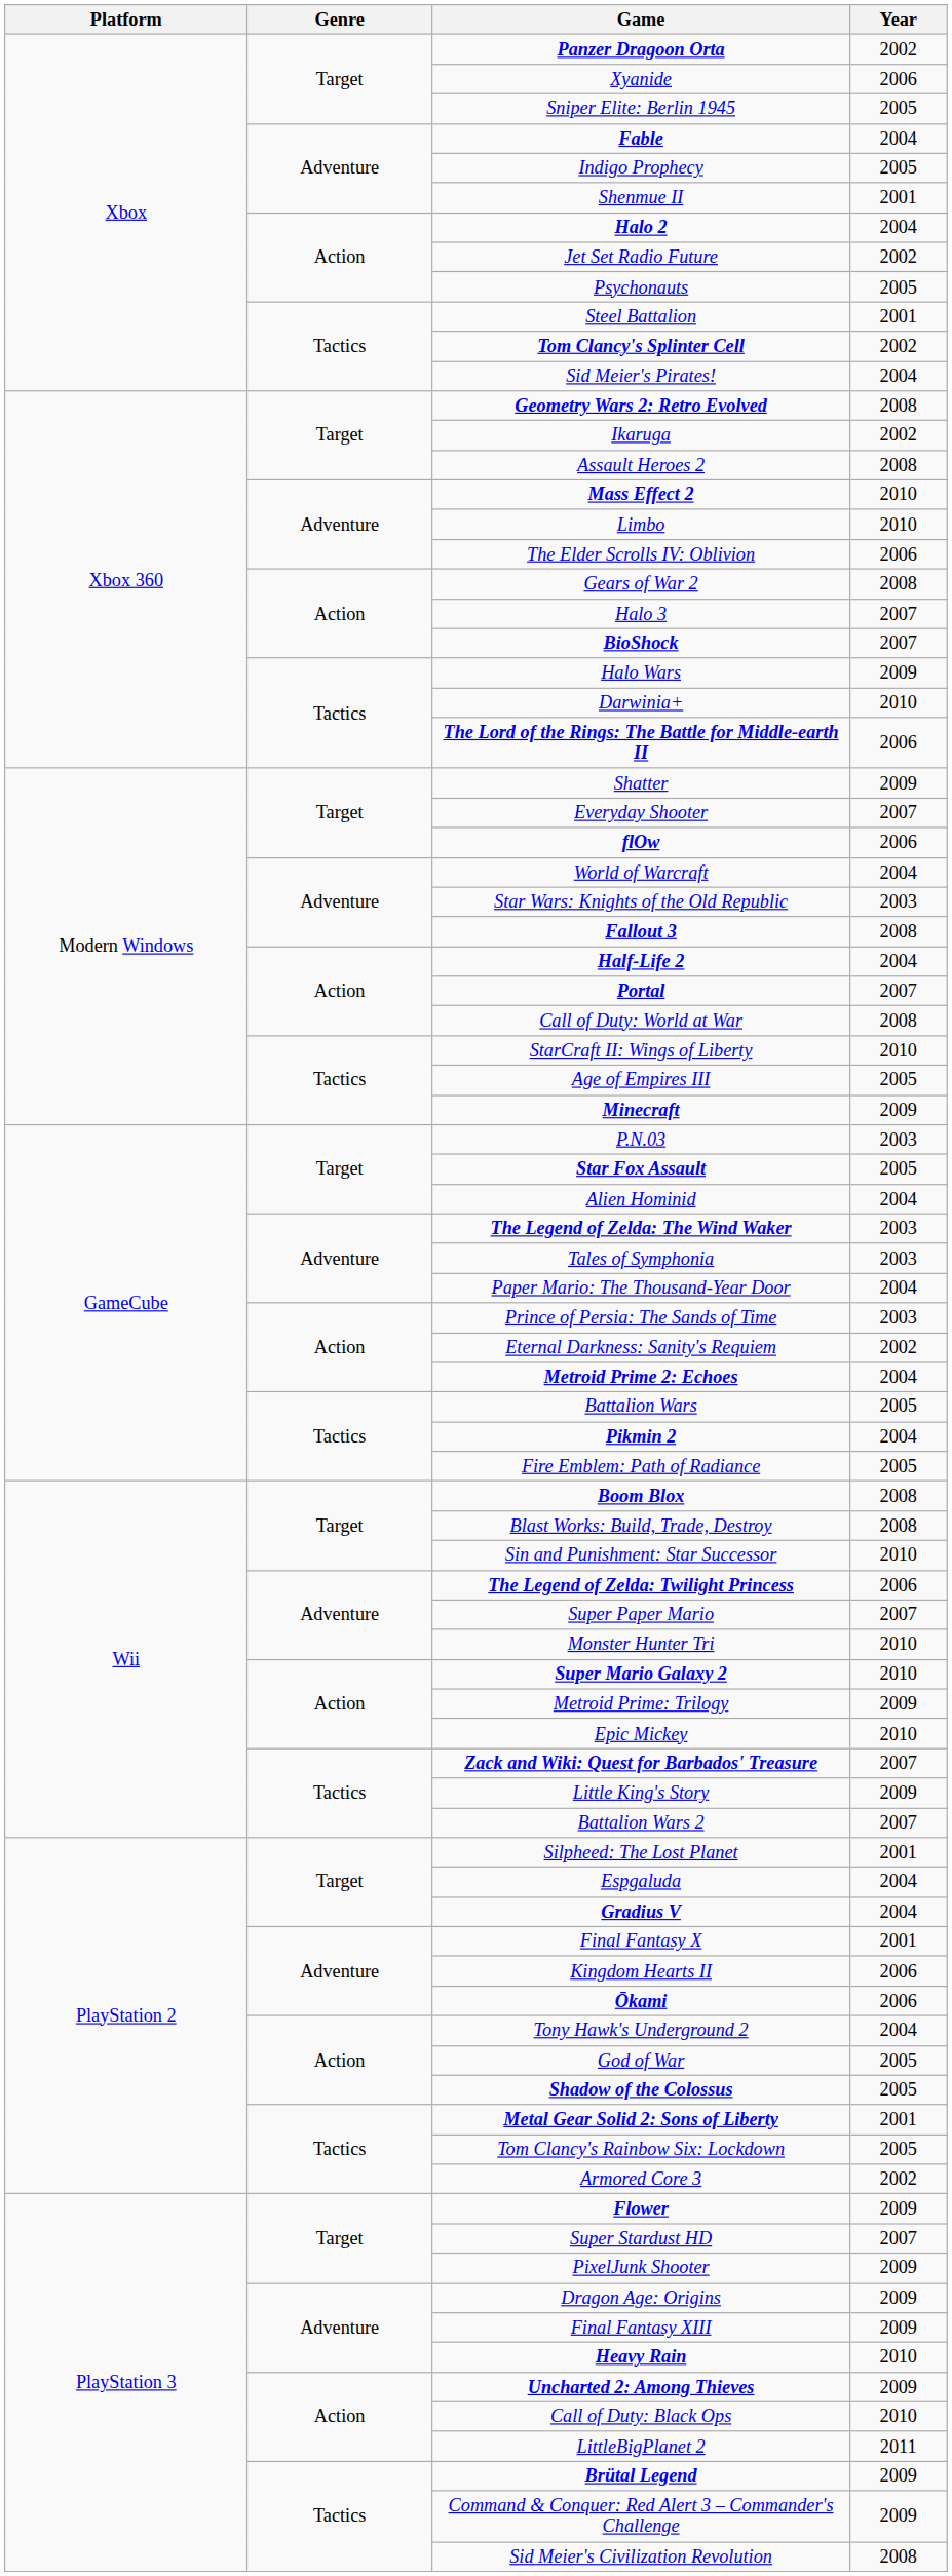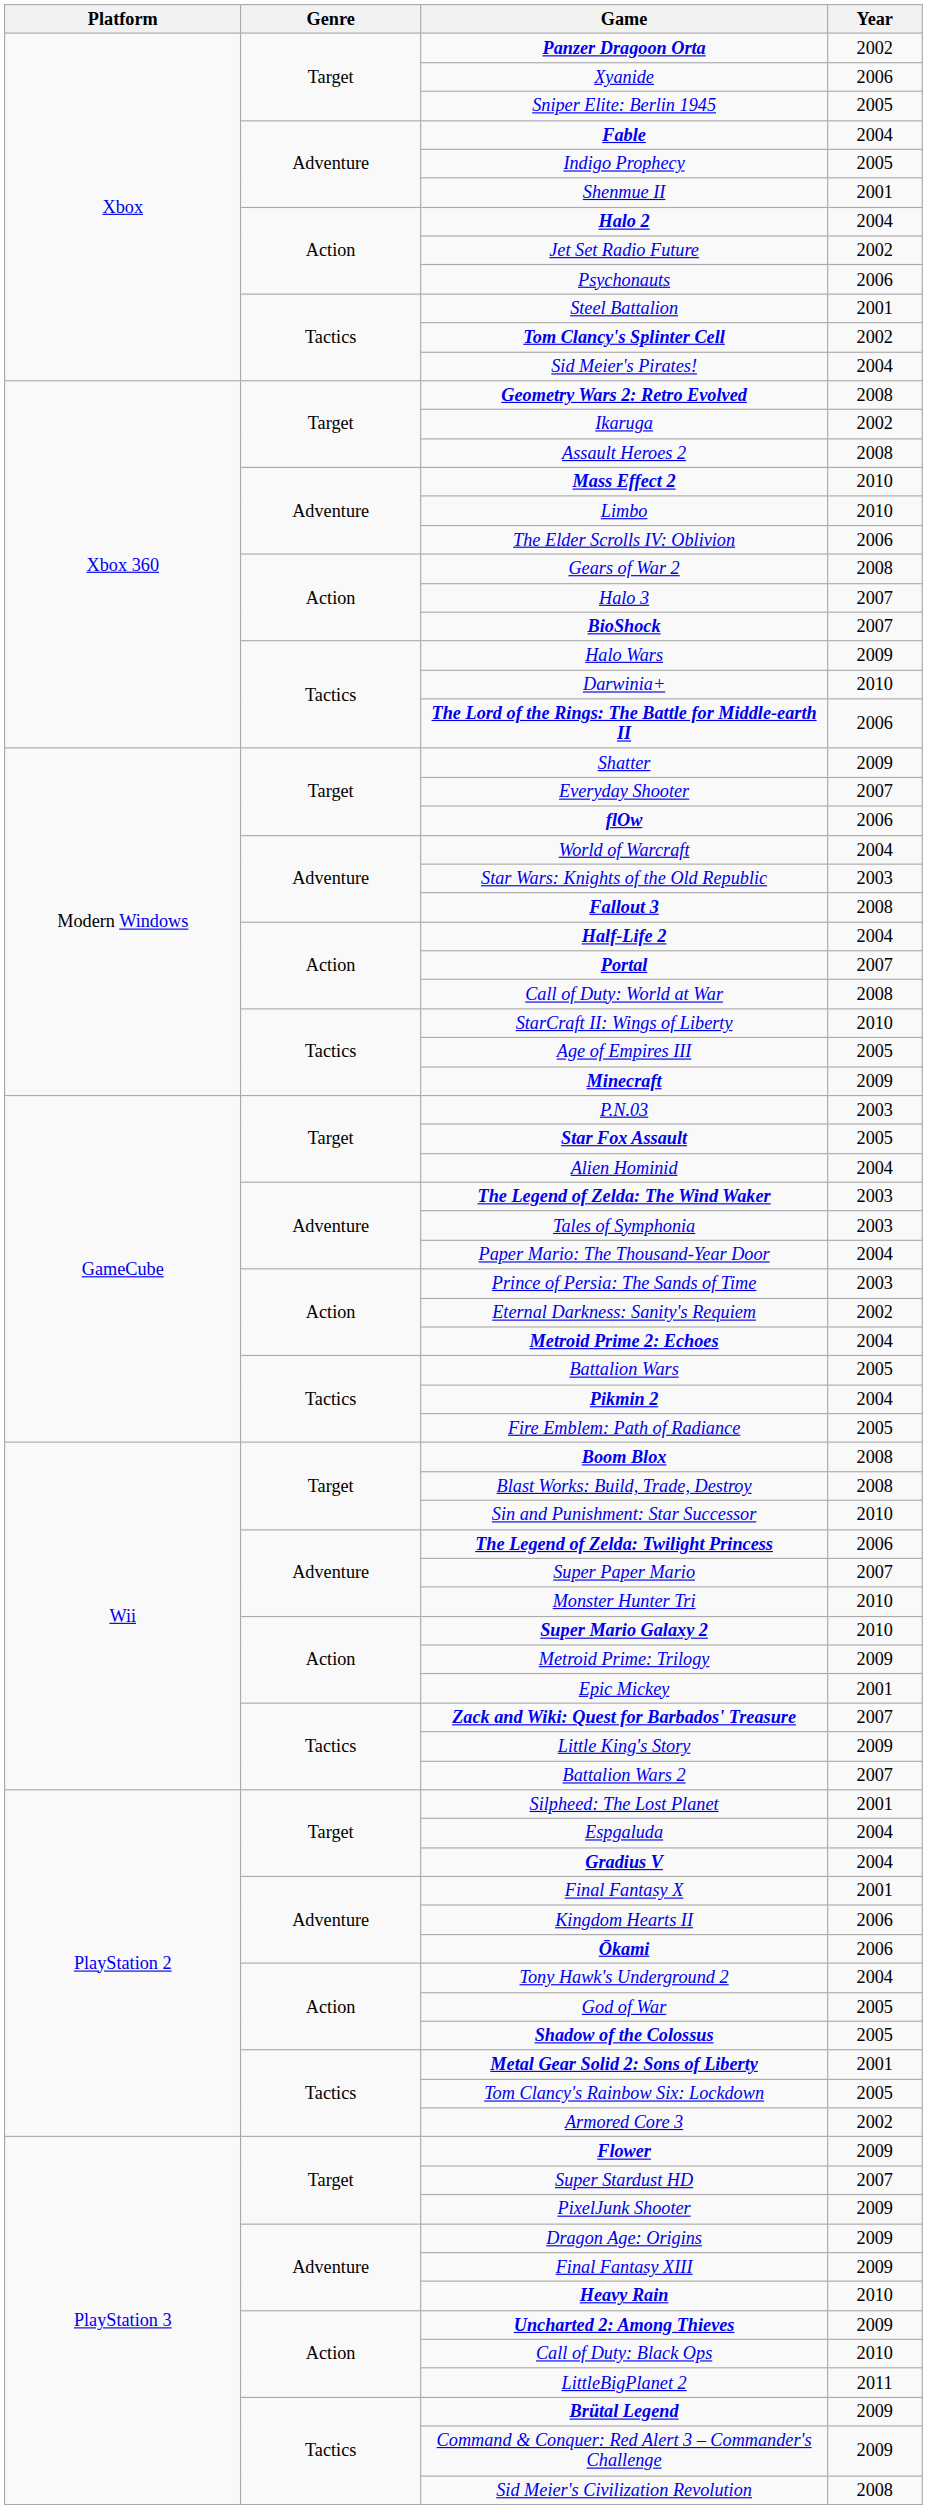Psychonauts | Year: 2005 -> 2006
Epic Mickey | Year: 2010 -> 2001
